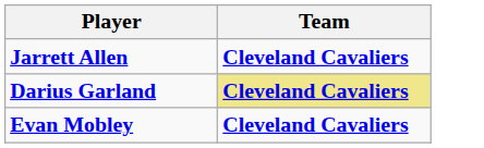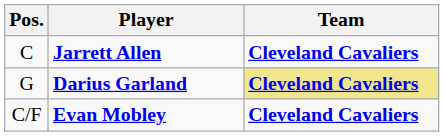+ column: Pos. | C | G | C/F
